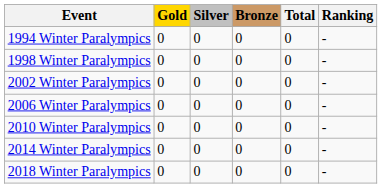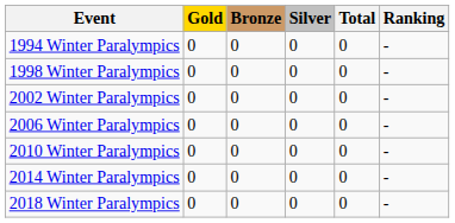columns swapped: Silver <-> Bronze
